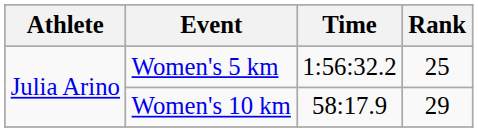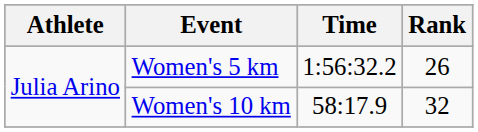Women's 5 km | Rank: 25 -> 26
Women's 10 km | Rank: 29 -> 32
